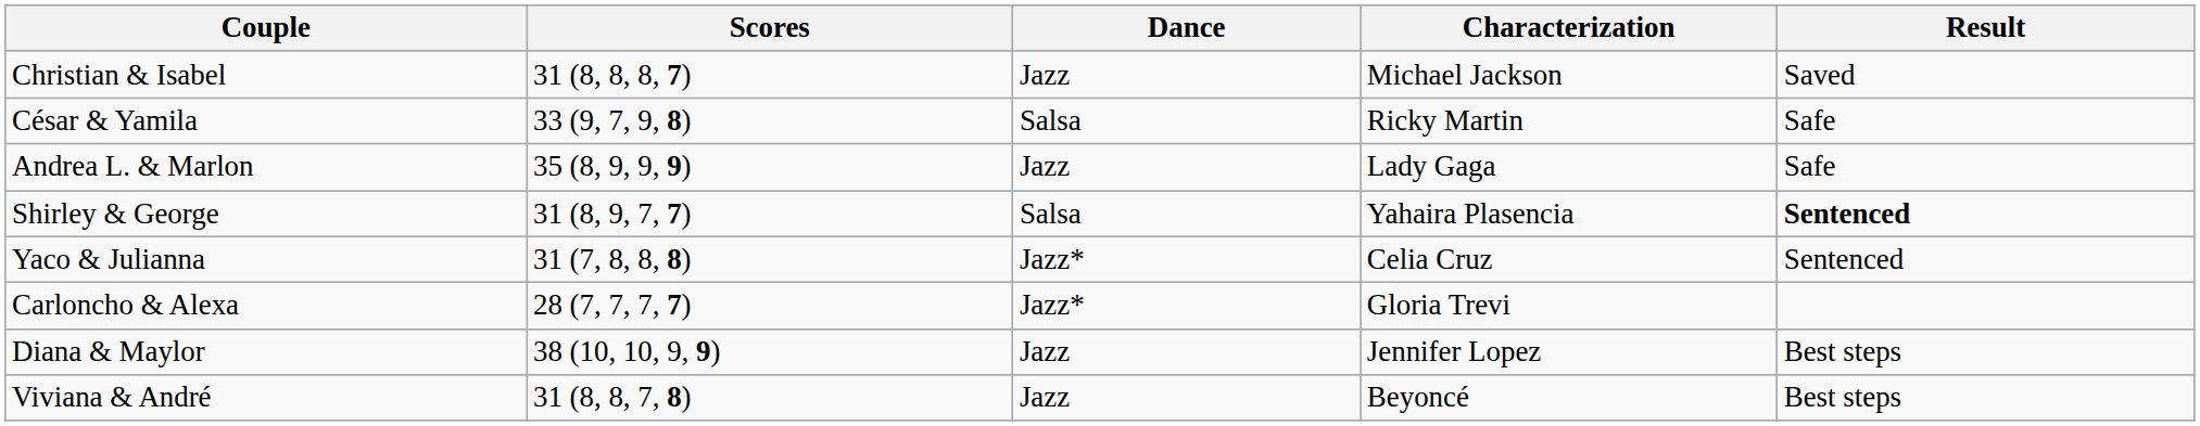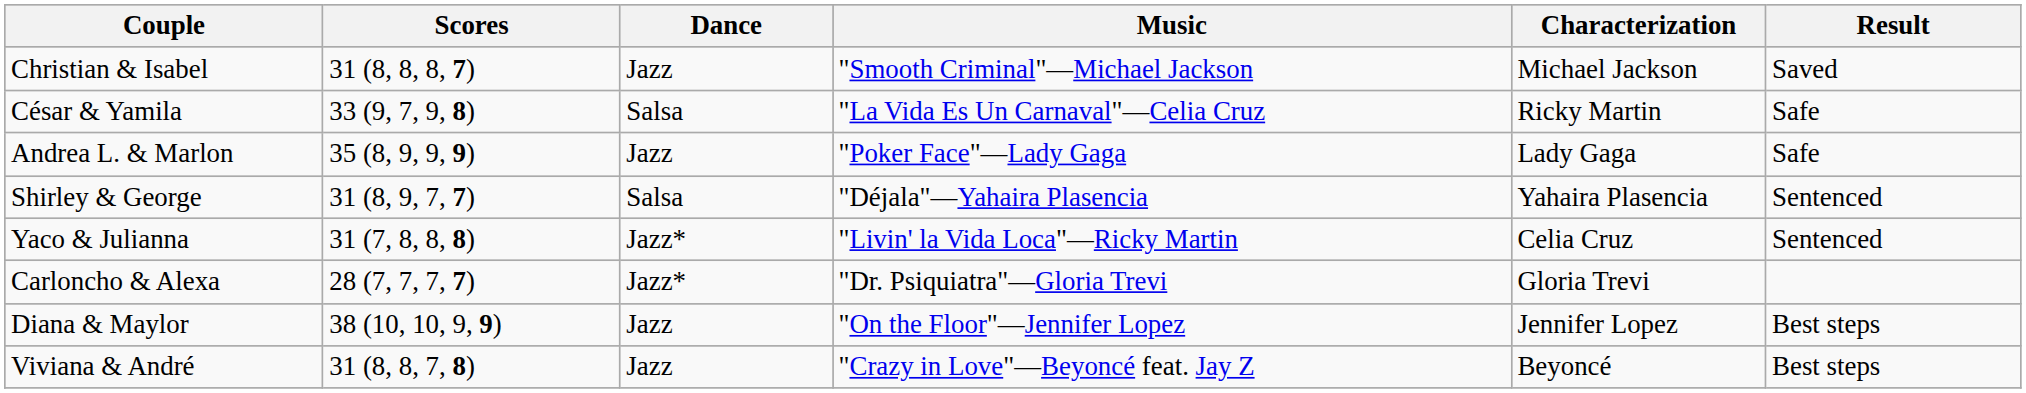+ column: Music | "Smooth Criminal"—Michael Jackson | "La Vida Es Un Carnaval"—Celia Cruz | "Poker Face"—Lady Gaga | "Déjala"—Yahaira Plasencia | "Livin' la Vida Loca"—Ricky Martin | "Dr. Psiquiatra"—Gloria Trevi | "On the Floor"—Jennifer Lopez | "Crazy in Love"—Beyoncé feat. Jay Z
Shirley & George | Result: bold -> normal
